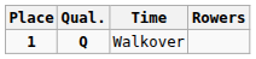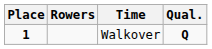columns swapped: Rowers <-> Qual.
